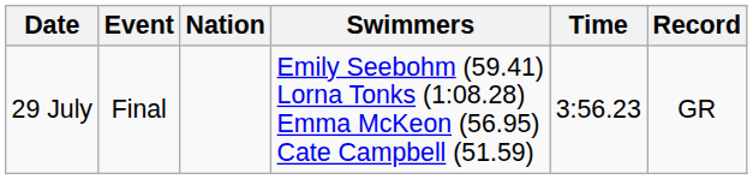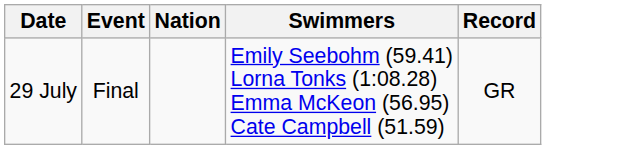- column: Time | 3:56.23
